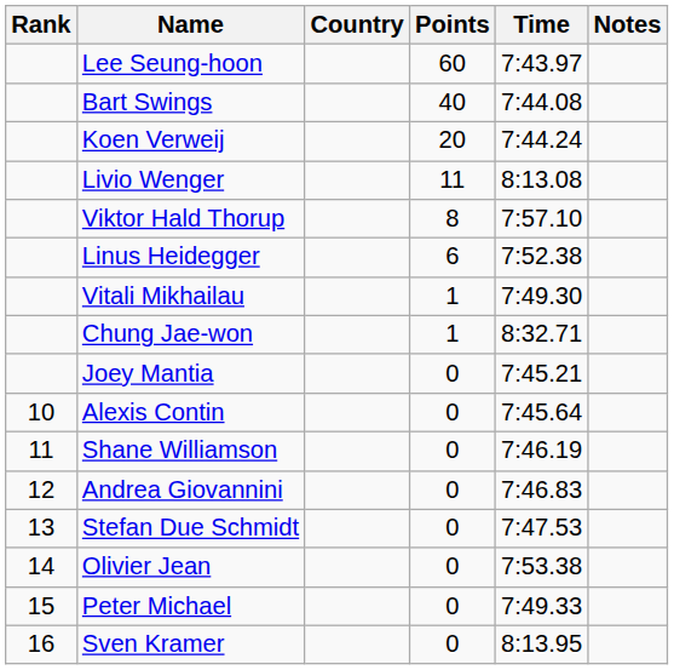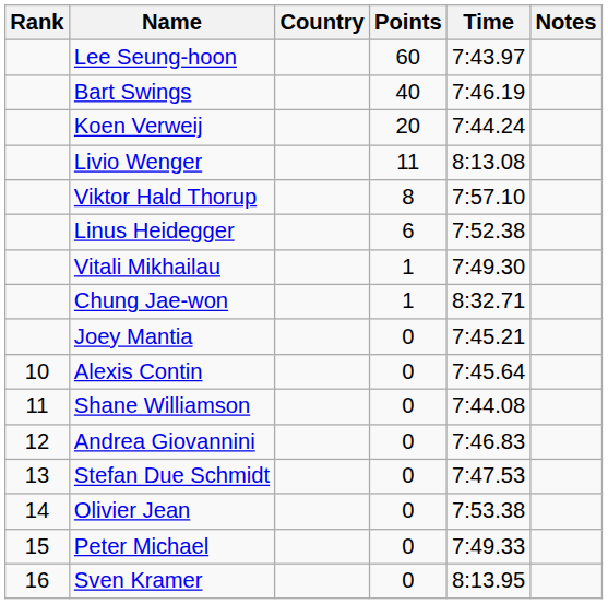Bart Swings | Time: 7:44.08 -> 7:46.19
Shane Williamson | Time: 7:46.19 -> 7:44.08
